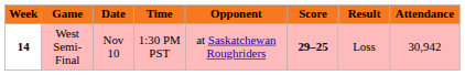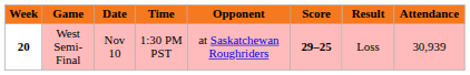West Semi-Final | Week: 14 -> 20
West Semi-Final | Attendance: 30,942 -> 30,939
